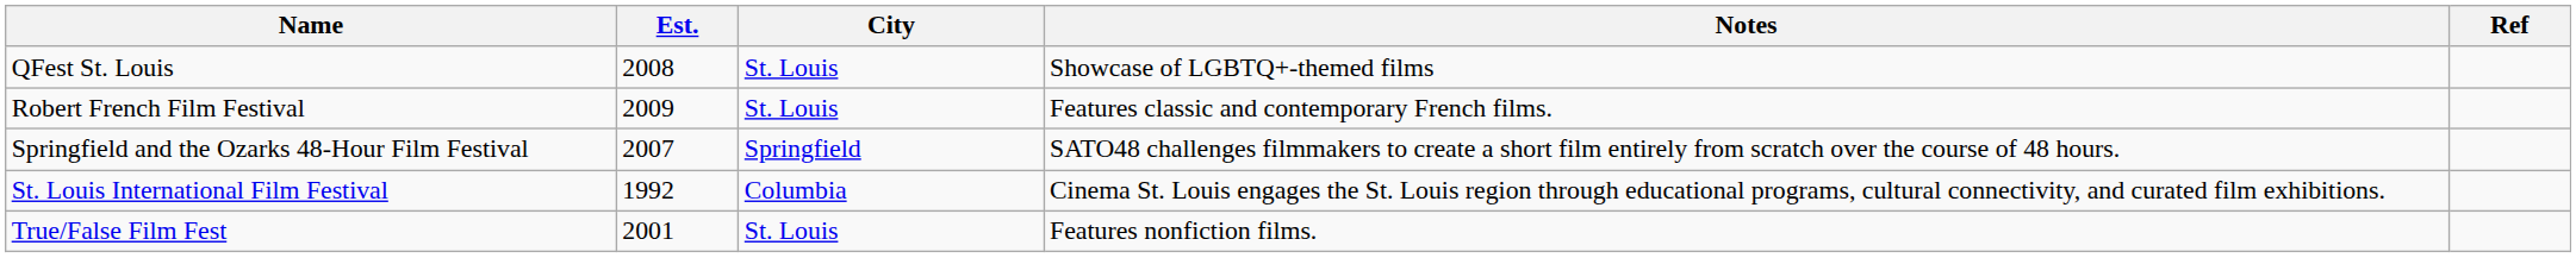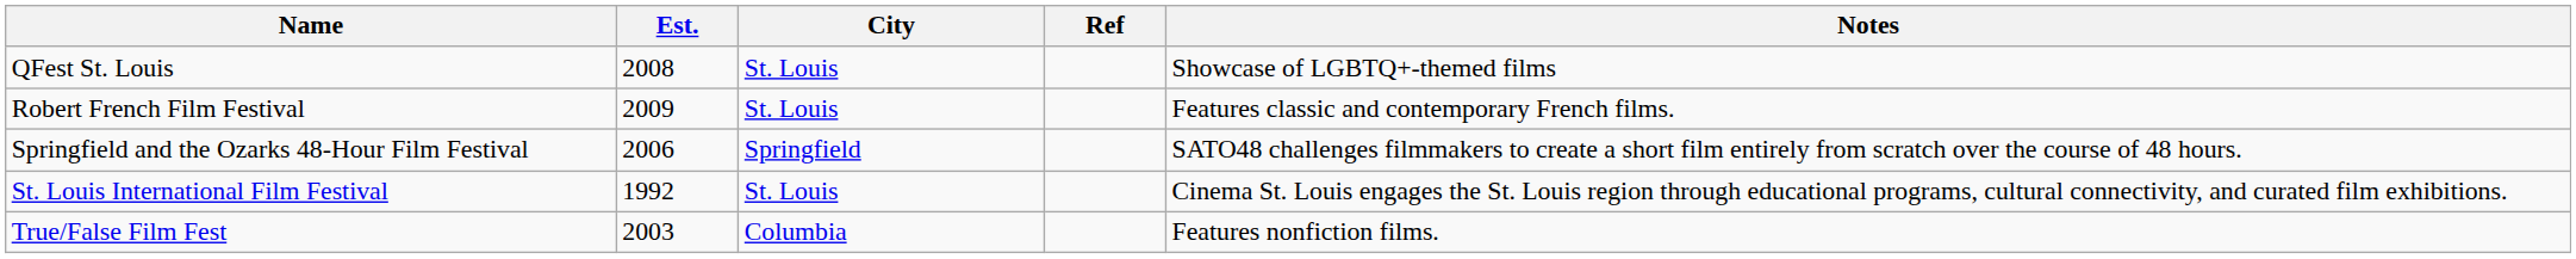columns swapped: Notes <-> Ref
Springfield and the Ozarks 48-Hour Film Festival | Est.: 2007 -> 2006
St. Louis International Film Festival | City: Columbia -> St. Louis
True/False Film Fest | Est.: 2001 -> 2003
True/False Film Fest | City: St. Louis -> Columbia
